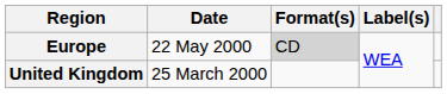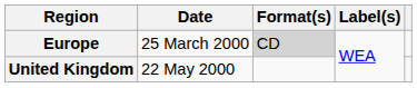Europe | Date: 22 May 2000 -> 25 March 2000
United Kingdom | Date: 25 March 2000 -> 22 May 2000
